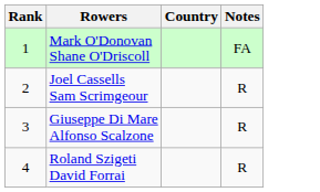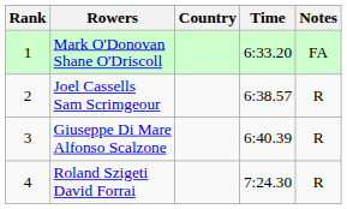+ column: Time | 6:33.20 | 6:38.57 | 6:40.39 | 7:24.30
